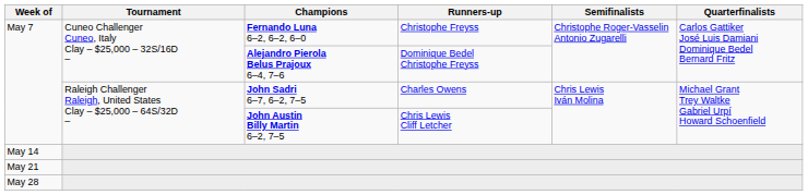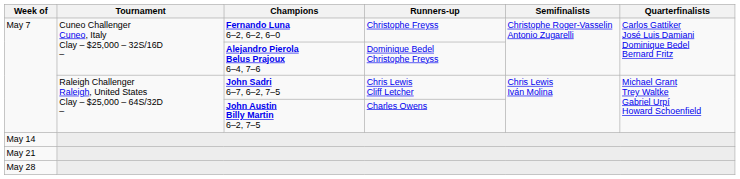John Sadri 6–7, 6–2, 7–5 | Runners-up: Charles Owens -> Chris Lewis Cliff Letcher
John Austin Billy Martin 6–2, 7–5 | Runners-up: Chris Lewis Cliff Letcher -> Charles Owens
